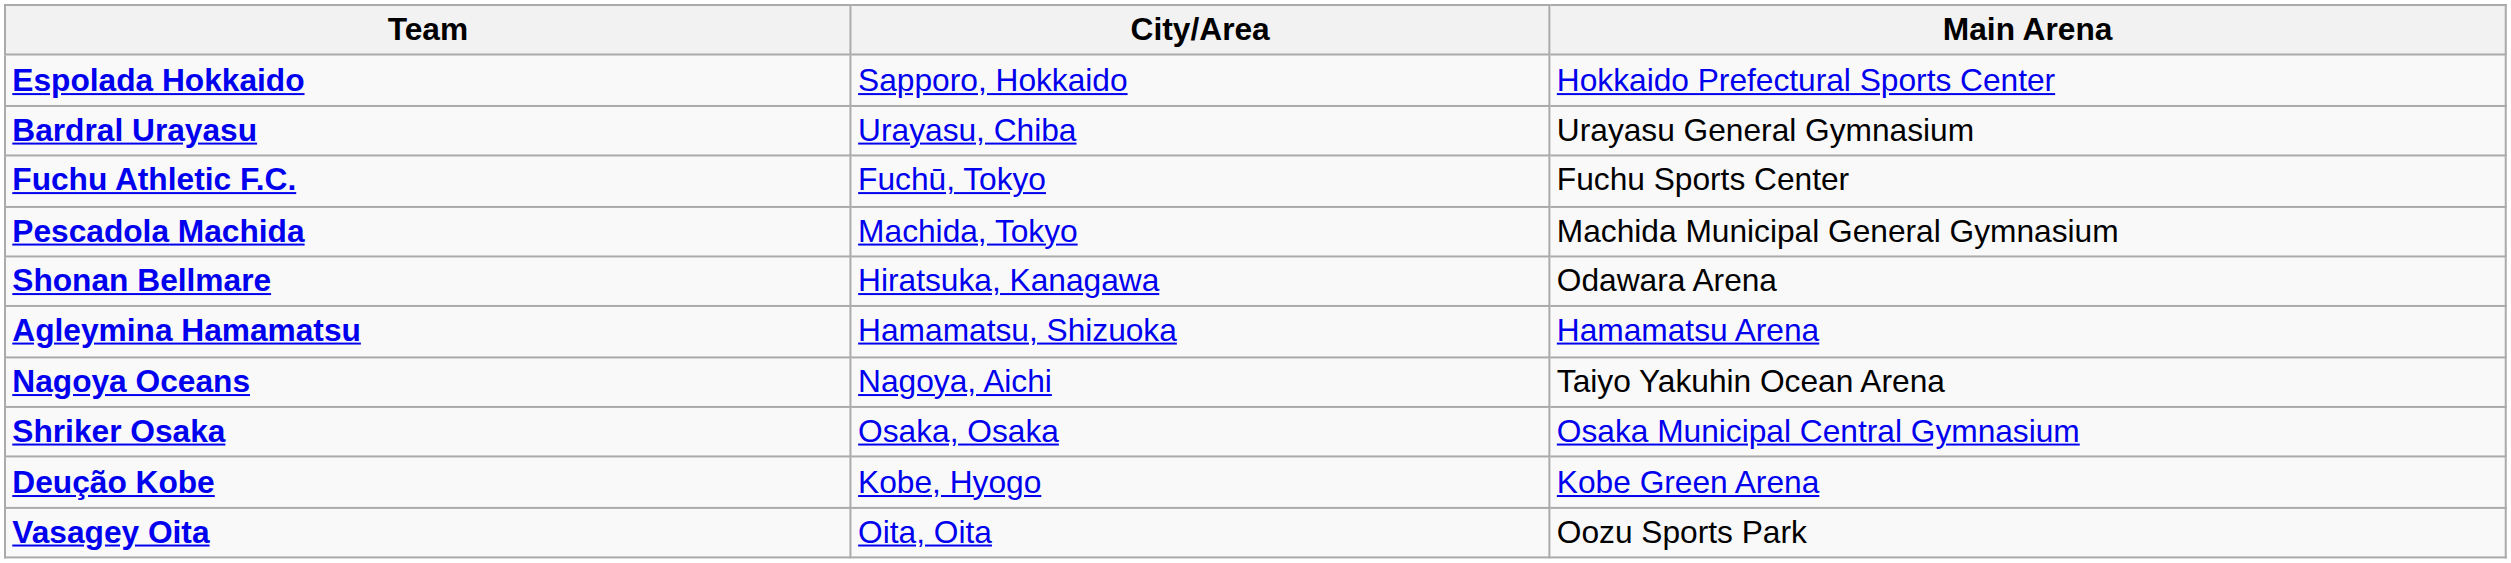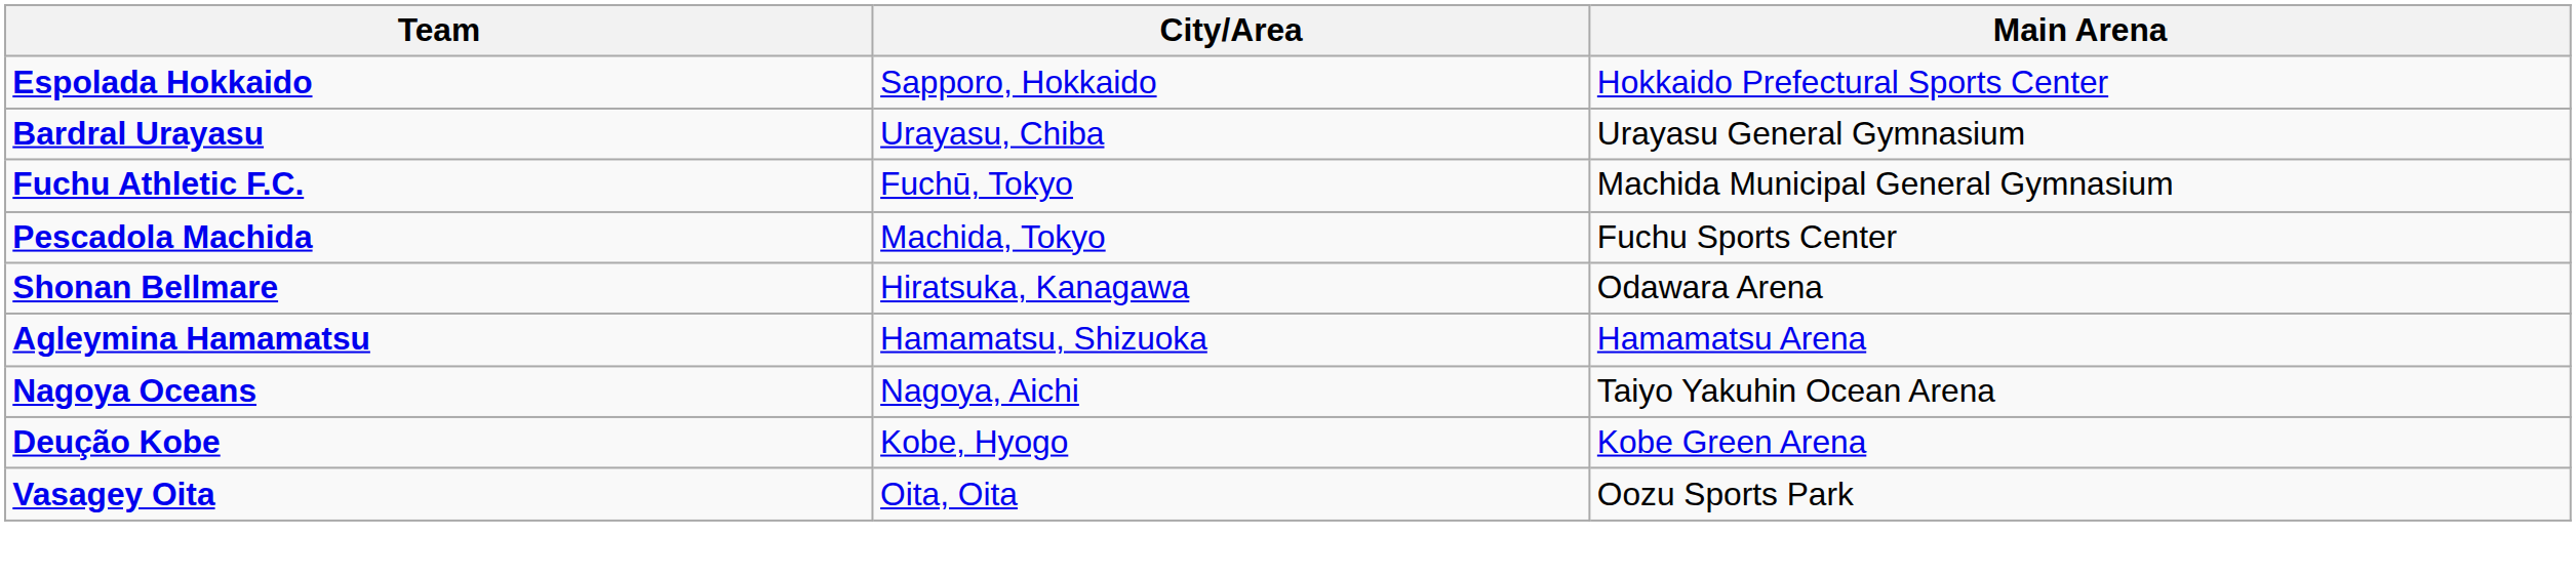Fuchu Athletic F.C. | Main Arena: Fuchu Sports Center -> Machida Municipal General Gymnasium
Pescadola Machida | Main Arena: Machida Municipal General Gymnasium -> Fuchu Sports Center
- row: Shriker Osaka | Osaka, Osaka | Osaka Municipal Central Gymnasium
